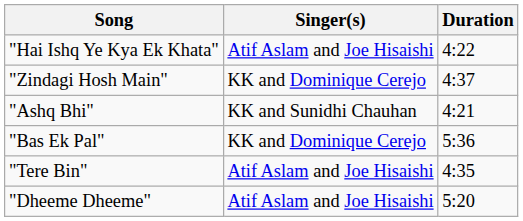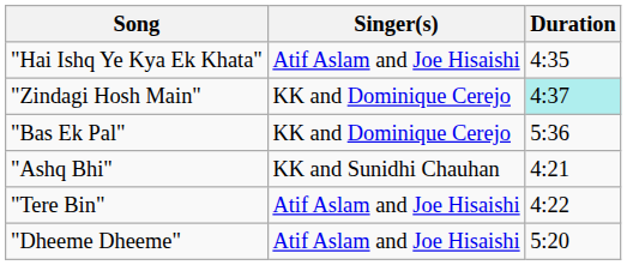"Hai Ishq Ye Kya Ek Khata" | Duration: 4:22 -> 4:35
"Zindagi Hosh Main" | Duration: no background -> paleturquoise background
rows swapped: "Bas Ek Pal" <-> "Ashq Bhi"
"Tere Bin" | Duration: 4:35 -> 4:22
